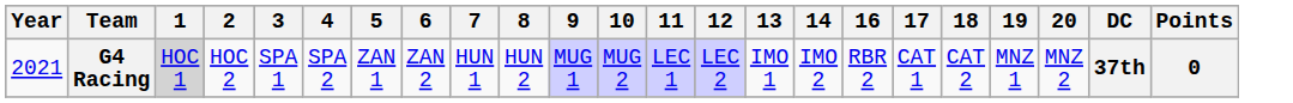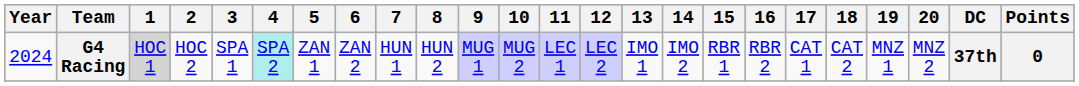+ column: 15 | RBR 1
G4 Racing | Year: 2021 -> 2024
G4 Racing | 4: no background -> paleturquoise background
